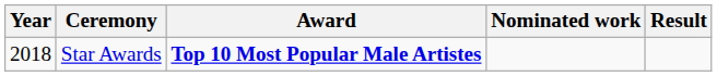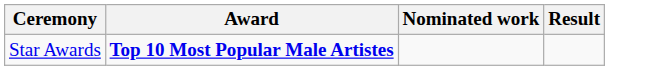- column: Year | 2018
